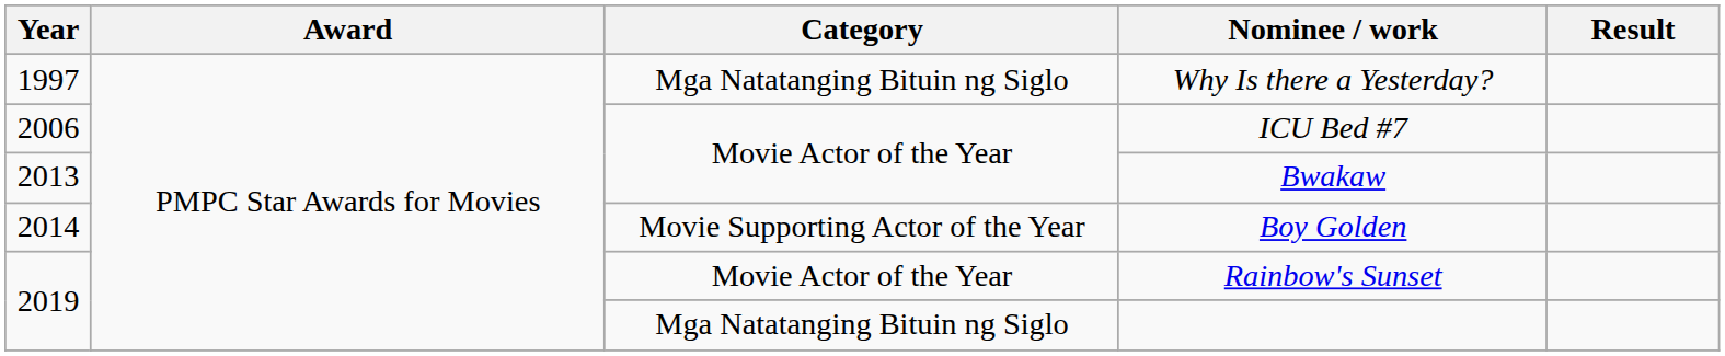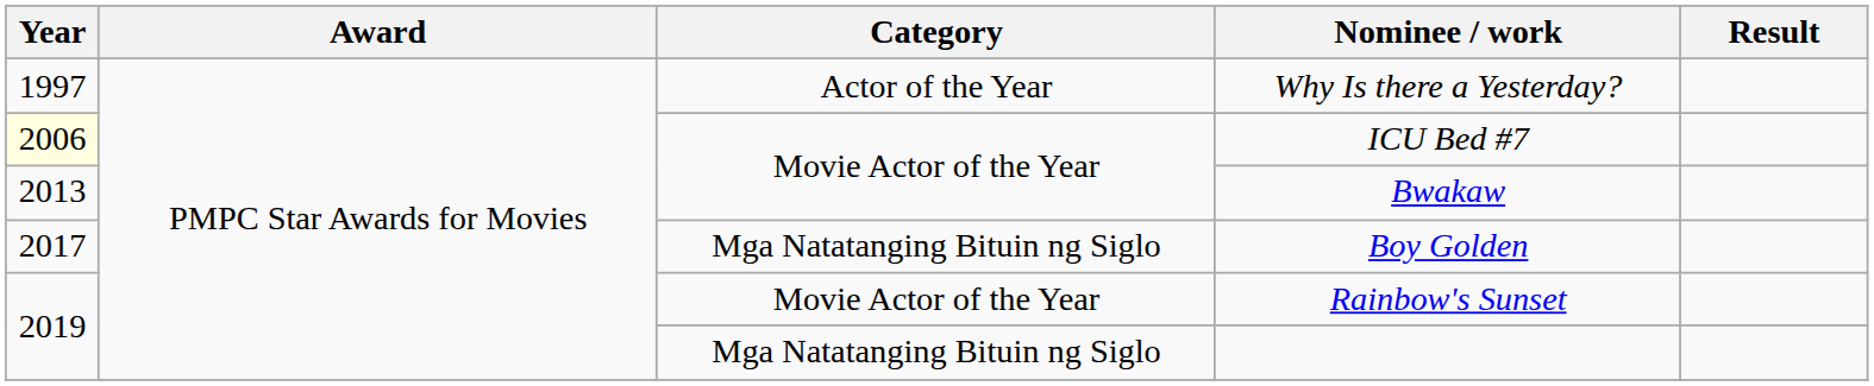Why Is there a Yesterday? | Category: Mga Natatanging Bituin ng Siglo -> Actor of the Year
ICU Bed #7 | Year: no background -> lightyellow background
Boy Golden | Year: 2014 -> 2017
Boy Golden | Category: Movie Supporting Actor of the Year -> Mga Natatanging Bituin ng Siglo
